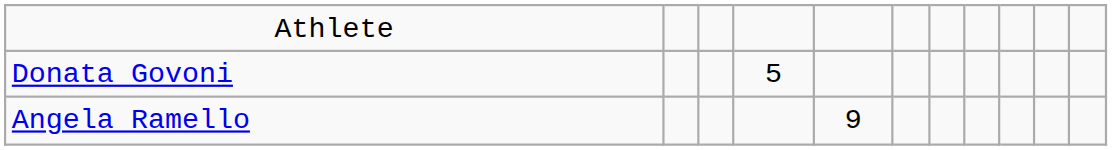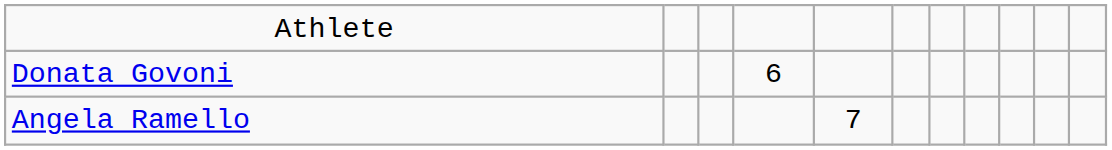Donata Govoni | column 4: 5 -> 6
Angela Ramello | column 5: 9 -> 7
